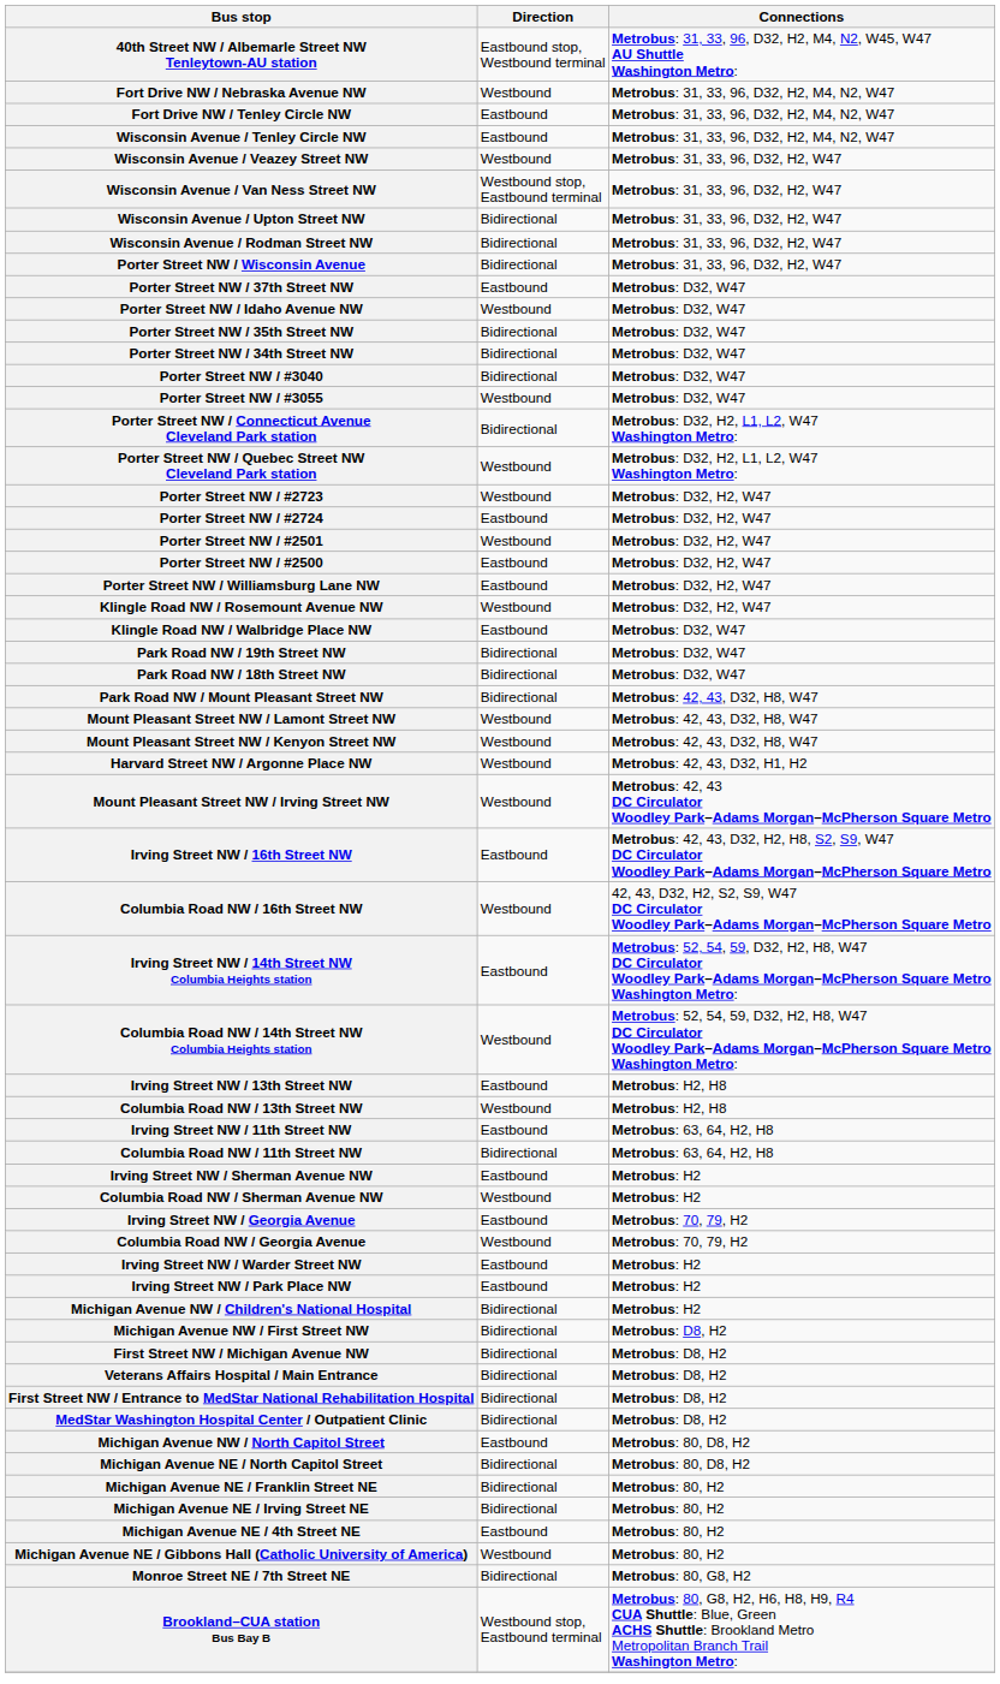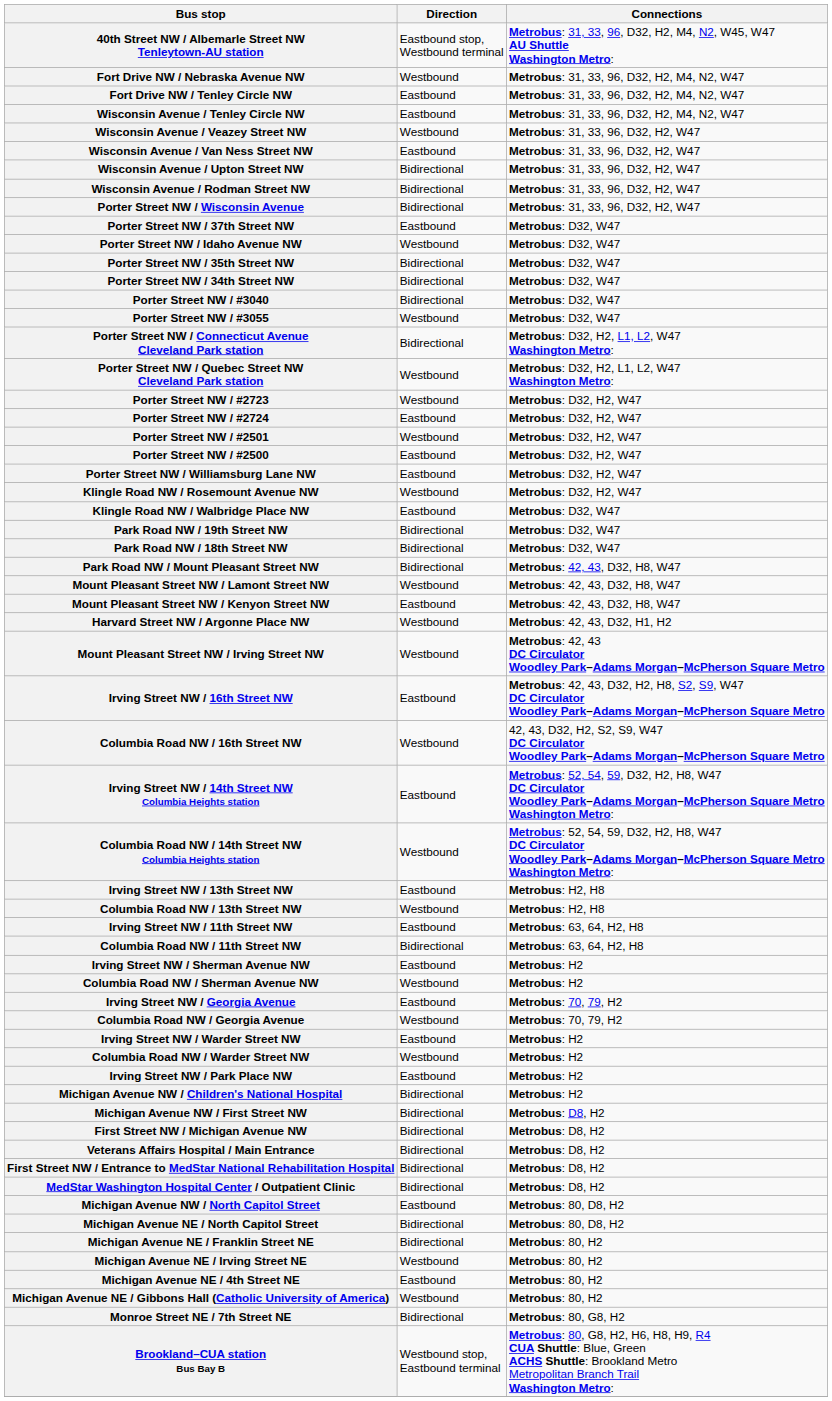Wisconsin Avenue / Van Ness Street NW | Direction: Westbound stop, Eastbound terminal -> Eastbound
Mount Pleasant Street NW / Kenyon Street NW | Direction: Westbound -> Eastbound
+ row: Columbia Road NW / Warder Street NW | Westbound | Metrobus: H2
Michigan Avenue NE / Irving Street NE | Direction: Bidirectional -> Westbound
